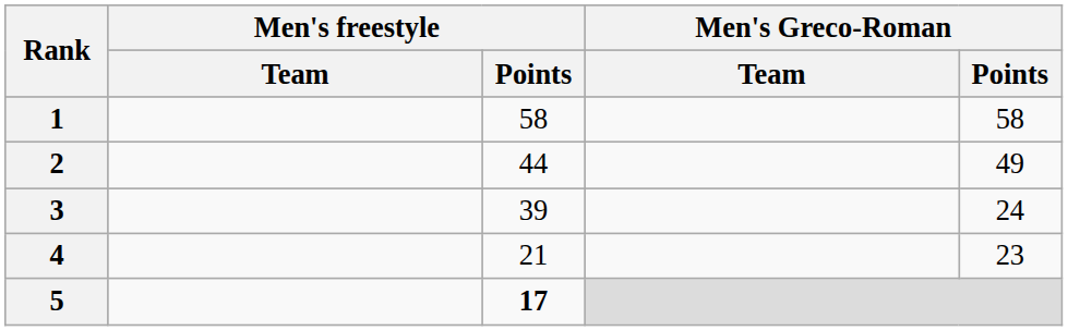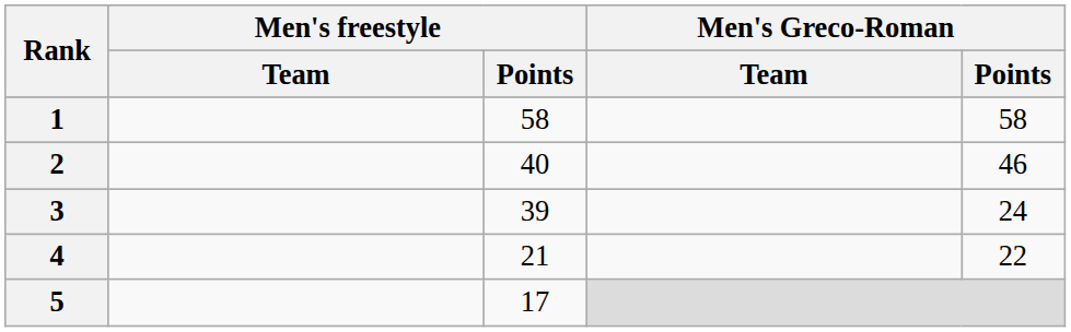2 | Men's freestyle / Points: 44 -> 40
2 | Men's Greco-Roman / Points: 49 -> 46
4 | Men's Greco-Roman / Points: 23 -> 22
5 | Men's freestyle / Points: bold -> normal
